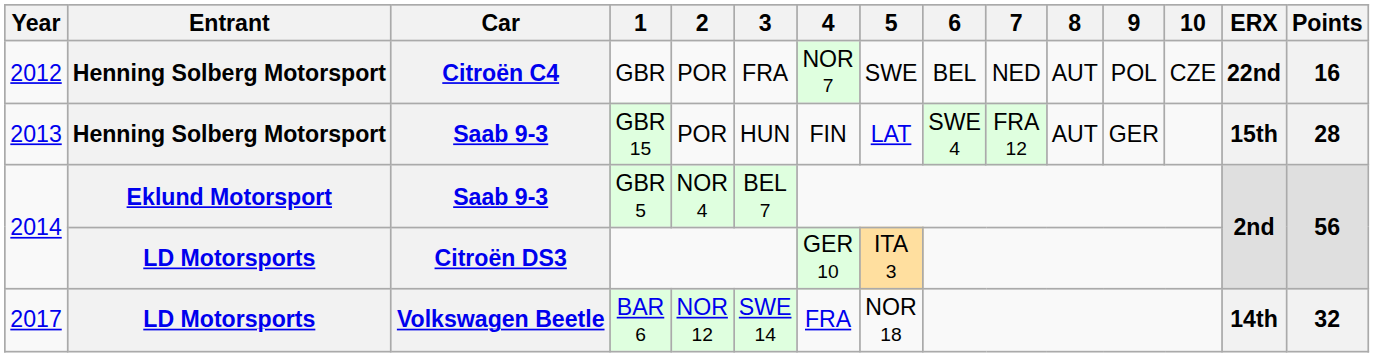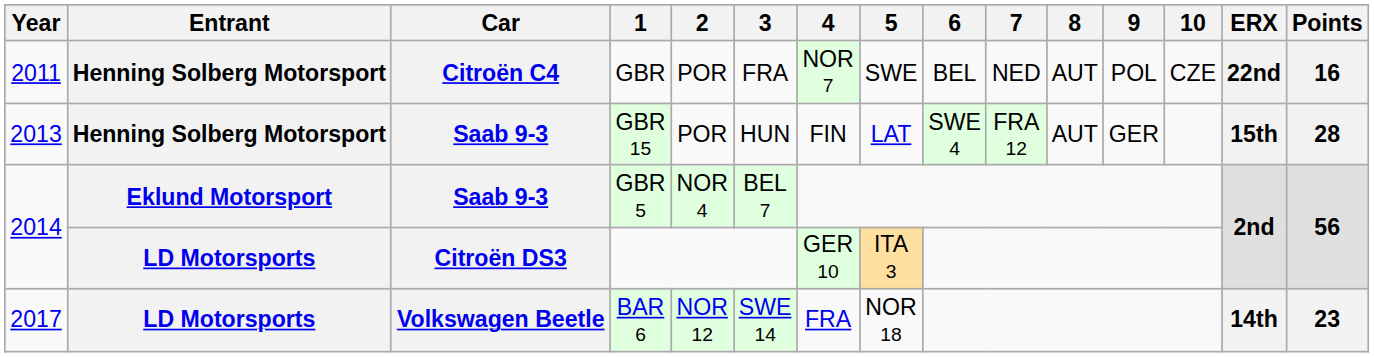GBR | Year: 2012 -> 2011
BAR 6 | Points: 32 -> 23
